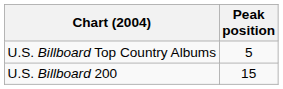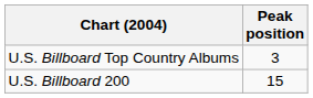U.S. Billboard Top Country Albums | Peak position: 5 -> 3
